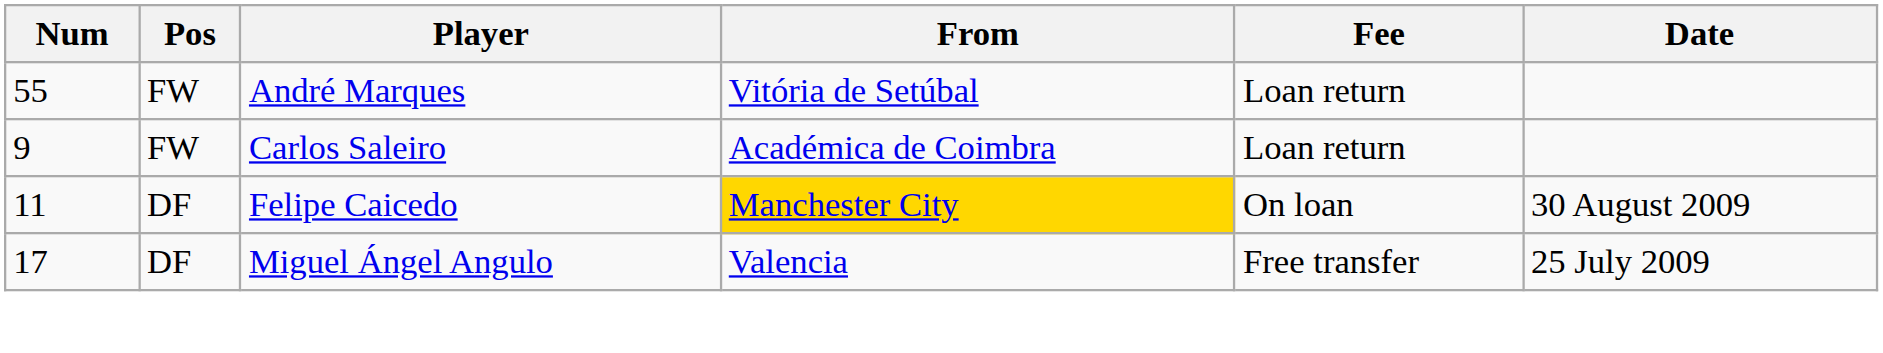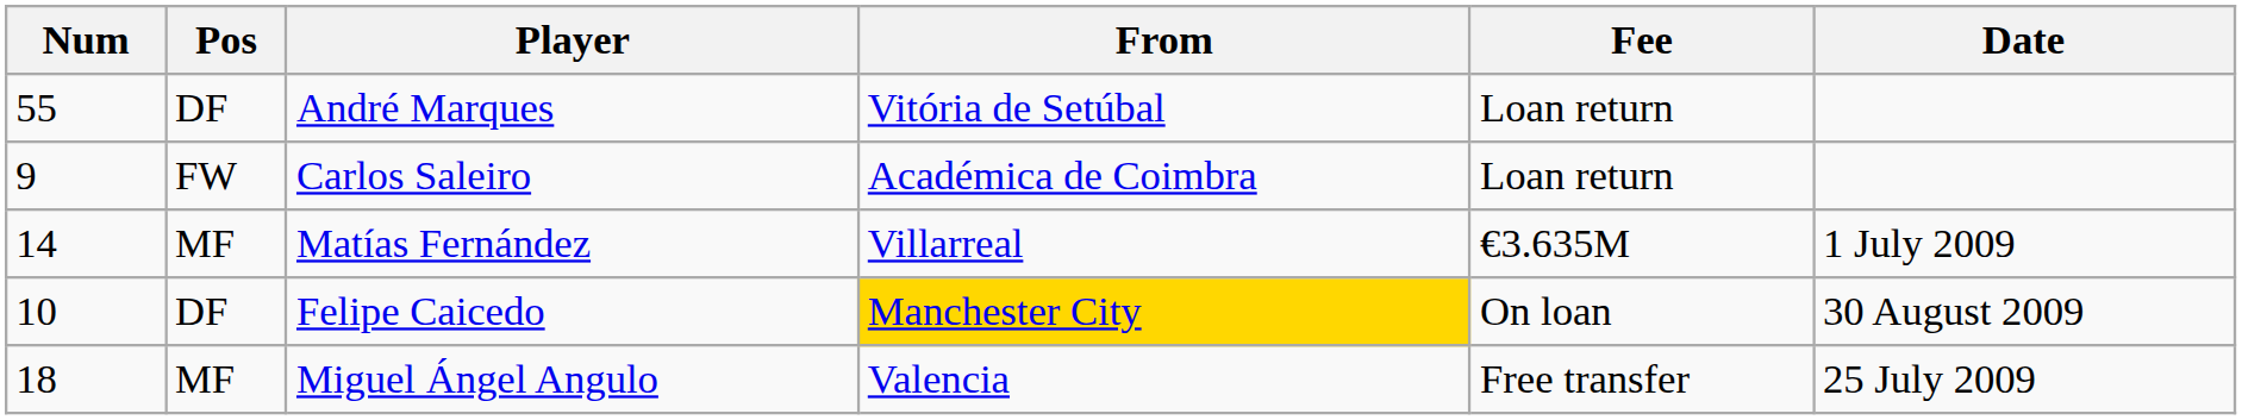André Marques | Pos: FW -> DF
+ row: 14 | MF | Matías Fernández | Villarreal | €3.635M | 1 July 2009
Felipe Caicedo | Num: 11 -> 10
Miguel Ángel Angulo | Num: 17 -> 18
Miguel Ángel Angulo | Pos: DF -> MF
